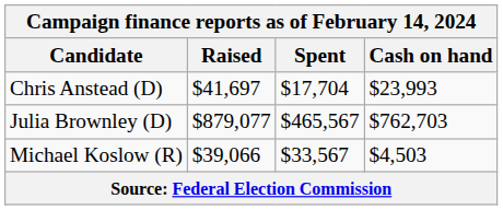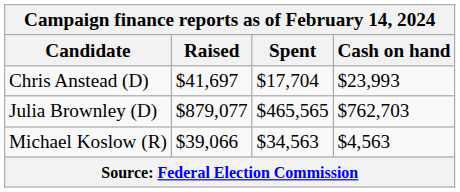Julia Brownley (D) | Spent: $465,567 -> $465,565
Michael Koslow (R) | Spent: $33,567 -> $34,563
Michael Koslow (R) | Cash on hand: $4,503 -> $4,563
